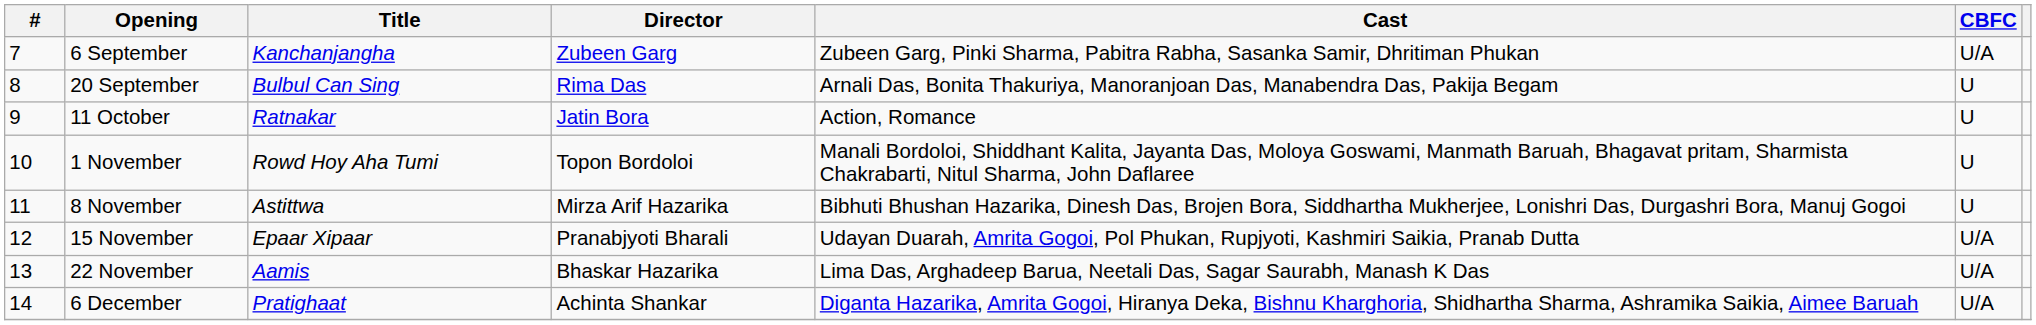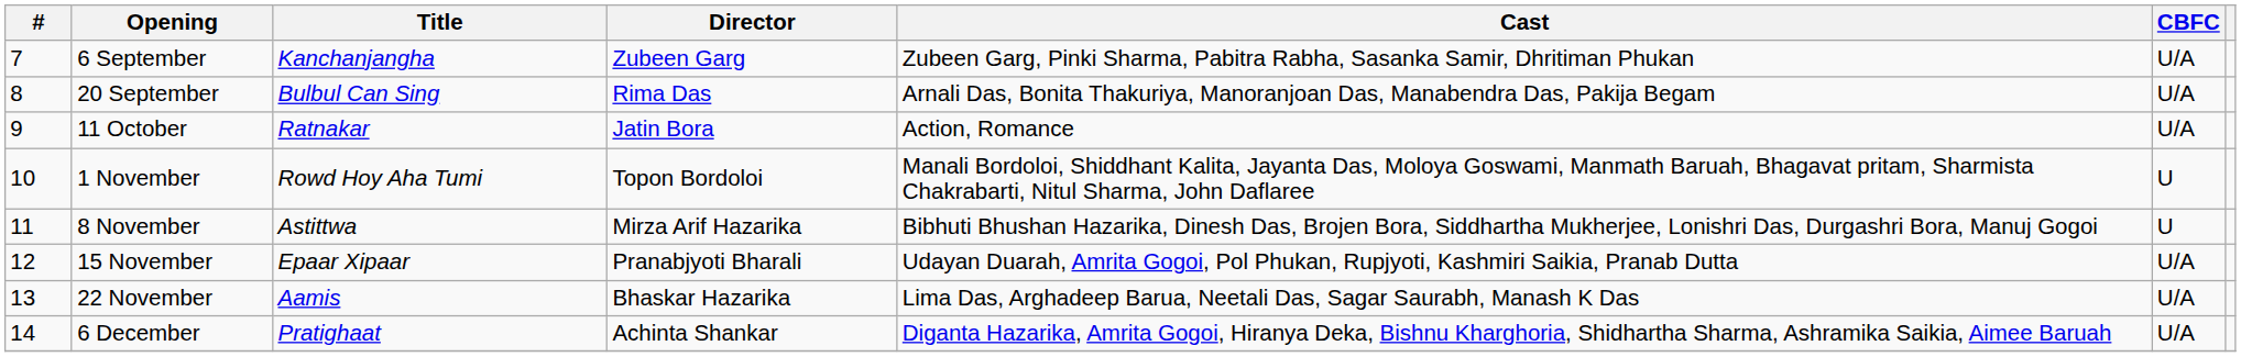20 September | CBFC: U -> U/A
11 October | CBFC: U -> U/A
